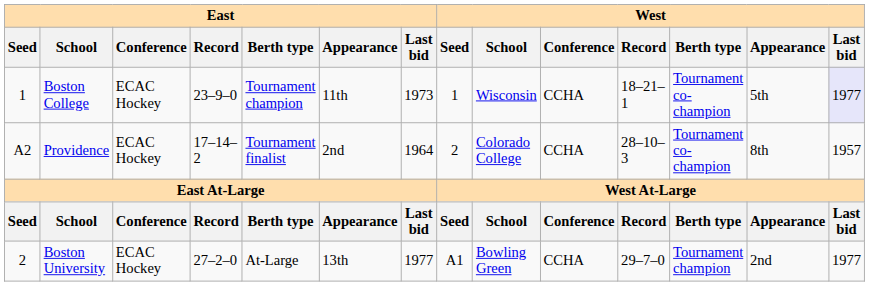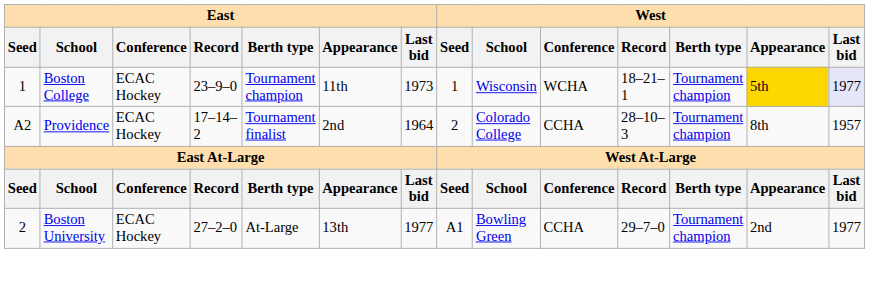Boston College | West / Conference: CCHA -> WCHA
Boston College | West / Berth type: Tournament co-champion -> Tournament champion
Boston College | West / Appearance: no background -> gold background
Providence | West / Berth type: Tournament co-champion -> Tournament champion
